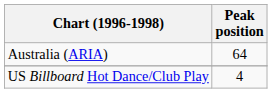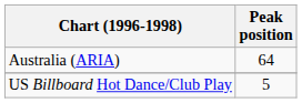US Billboard Hot Dance/Club Play | Peak position: 4 -> 5
